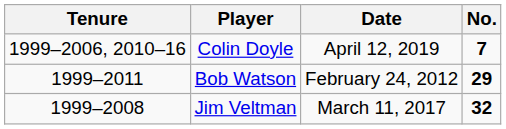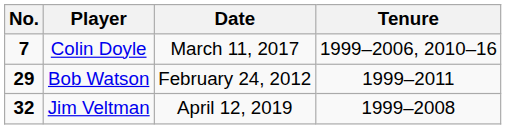columns swapped: No. <-> Tenure
Colin Doyle | Date: April 12, 2019 -> March 11, 2017
Jim Veltman | Date: March 11, 2017 -> April 12, 2019
